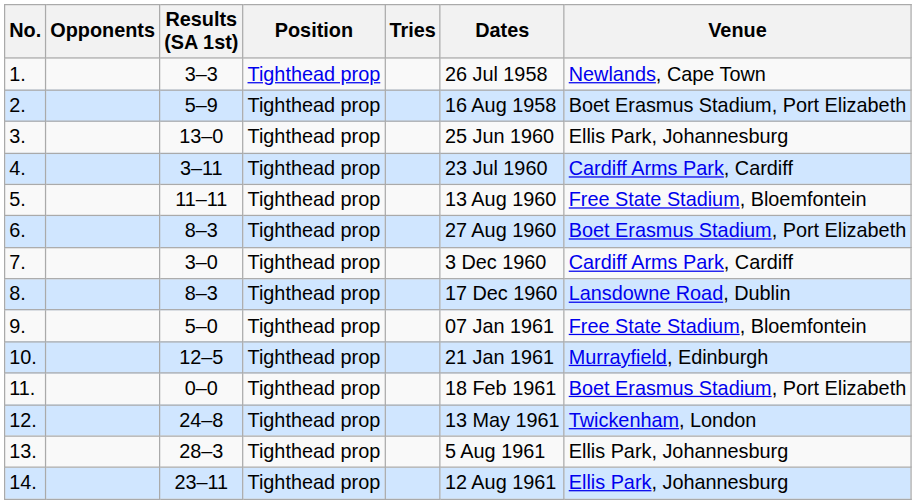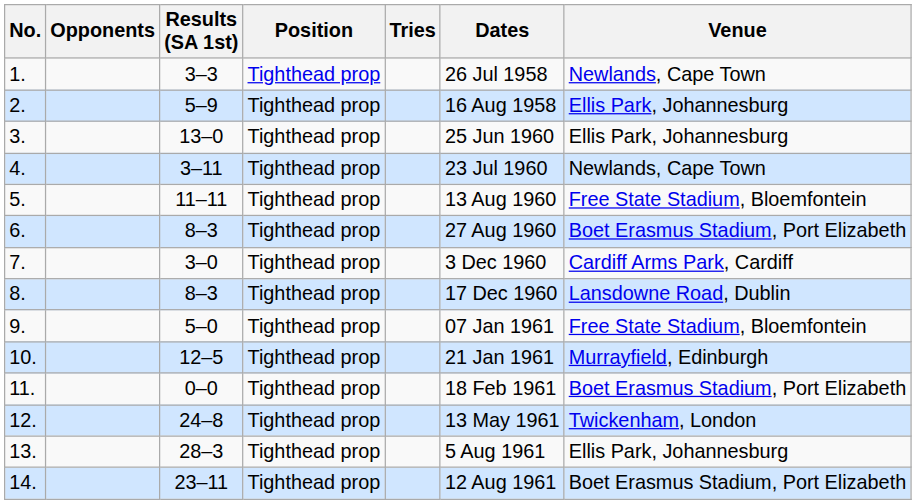2. | Venue: Boet Erasmus Stadium, Port Elizabeth -> Ellis Park, Johannesburg
4. | Venue: Cardiff Arms Park, Cardiff -> Newlands, Cape Town
14. | Venue: Ellis Park, Johannesburg -> Boet Erasmus Stadium, Port Elizabeth
